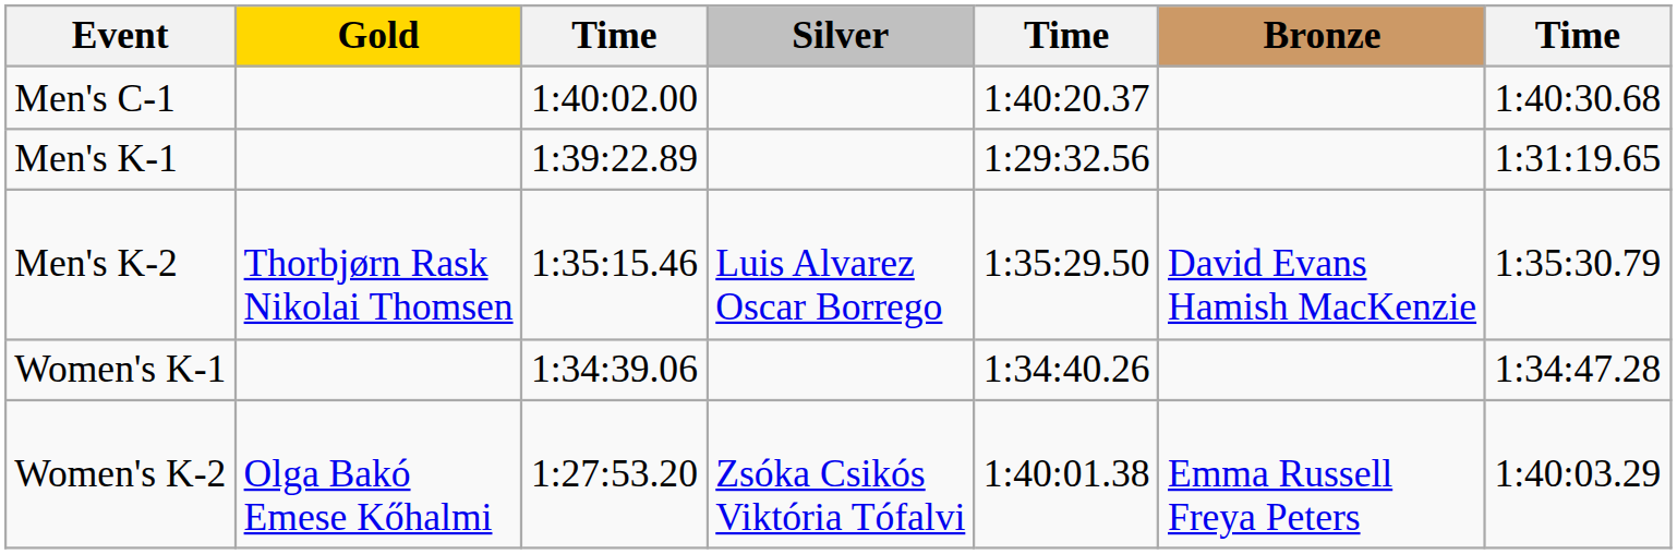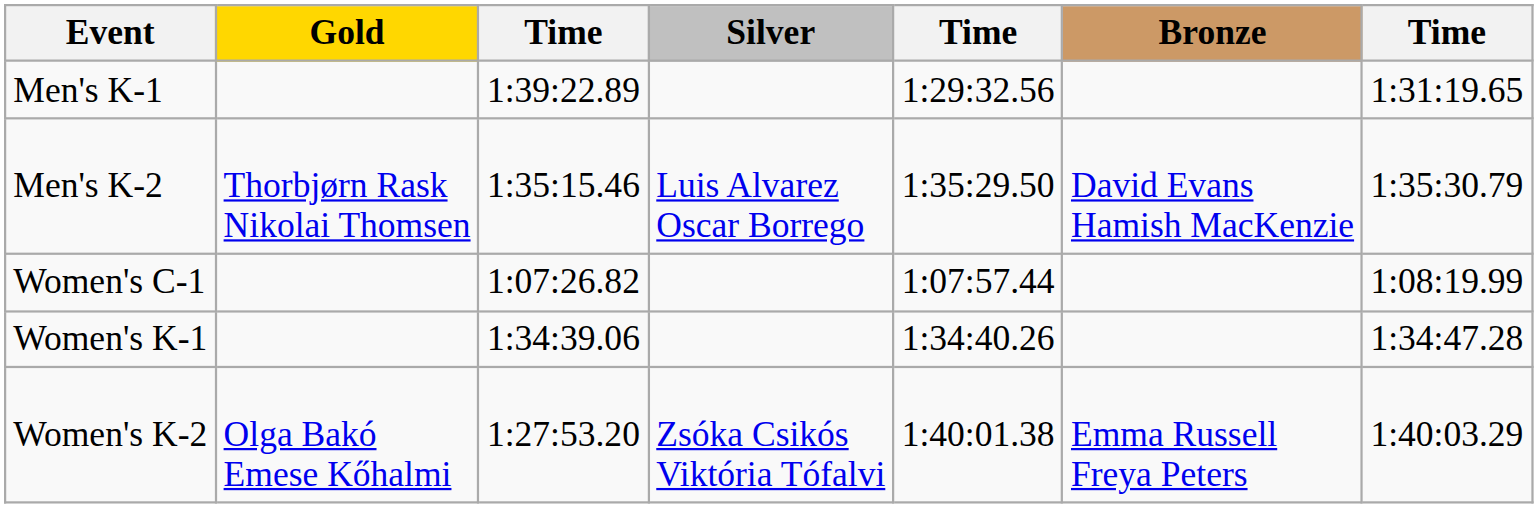- row: Men's C-1 | 1:40:02.00 | 1:40:20.37 | 1:40:30.68
+ row: Women's C-1 | 1:07:26.82 | 1:07:57.44 | 1:08:19.99
